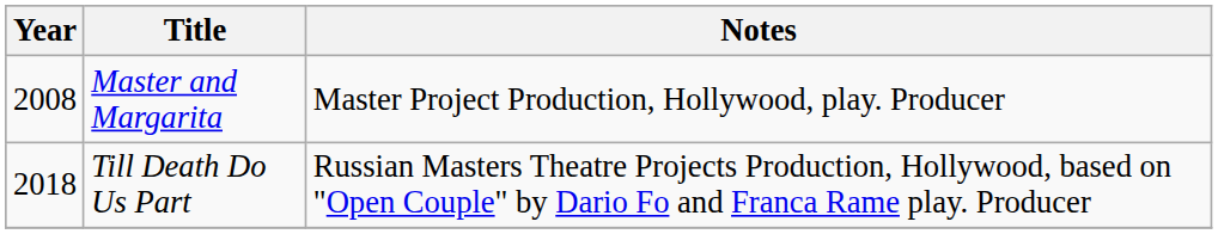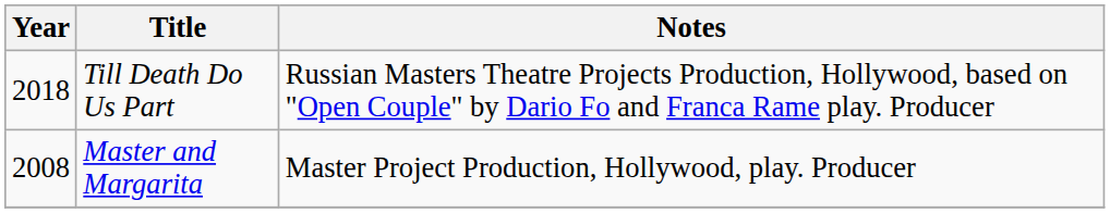rows swapped: Master and Margarita <-> Till Death Do Us Part
